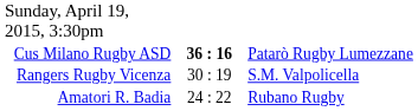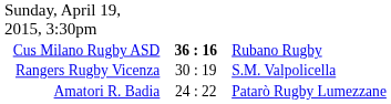Cus Milano Rugby ASD | column 3: Patarò Rugby Lumezzane -> Rubano Rugby
Amatori R. Badia | column 3: Rubano Rugby -> Patarò Rugby Lumezzane
